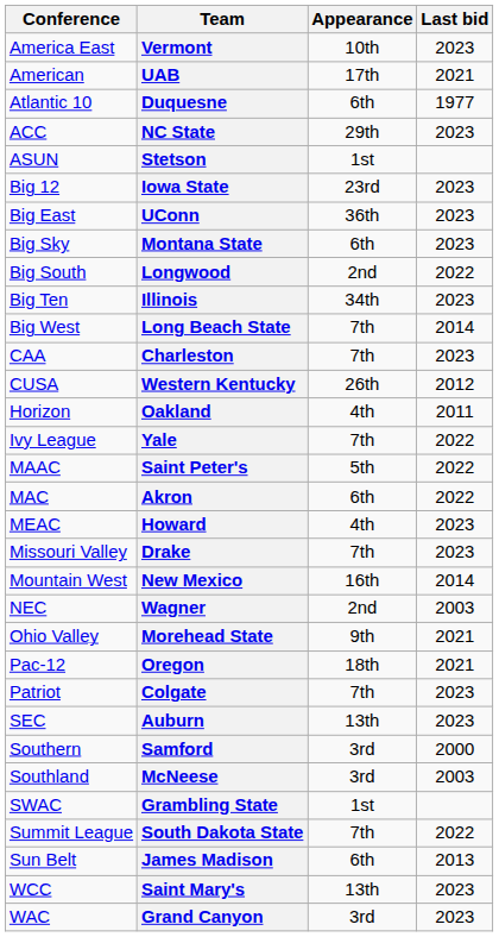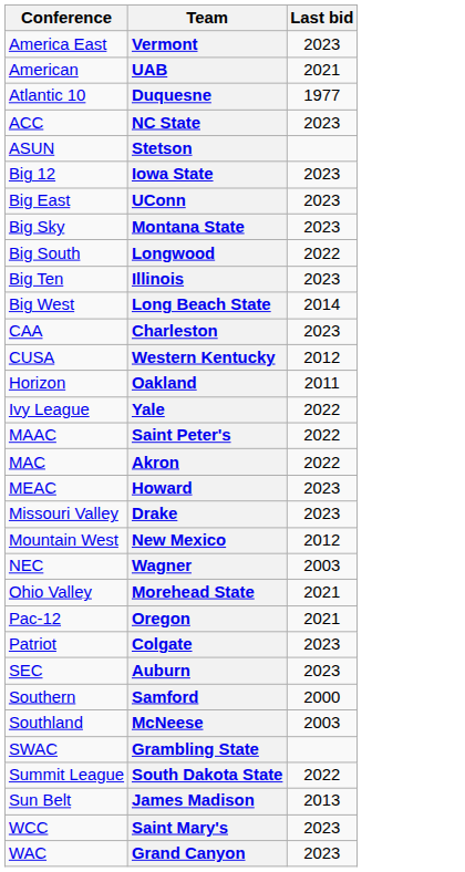- column: Appearance | 10th | 17th | 6th | 29th | 1st | 23rd | 36th | 6th | 2nd | 34th | 7th | 7th | 26th | 4th | 7th | 5th | 6th | 4th | 7th | 16th | 2nd | 9th | 18th | 7th | 13th | 3rd | 3rd | 1st | 7th | 6th | 13th | 3rd
New Mexico | Last bid: 2014 -> 2012
